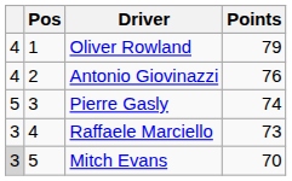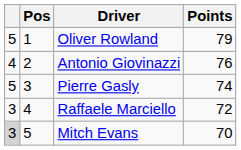Oliver Rowland | column 1: 4 -> 5
Raffaele Marciello | Points: 73 -> 72
